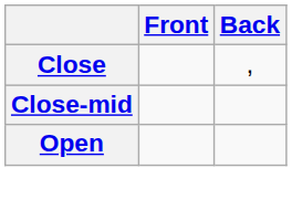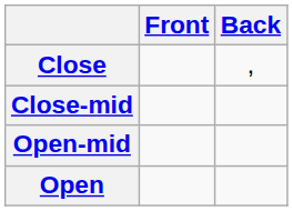+ row: Open-mid
